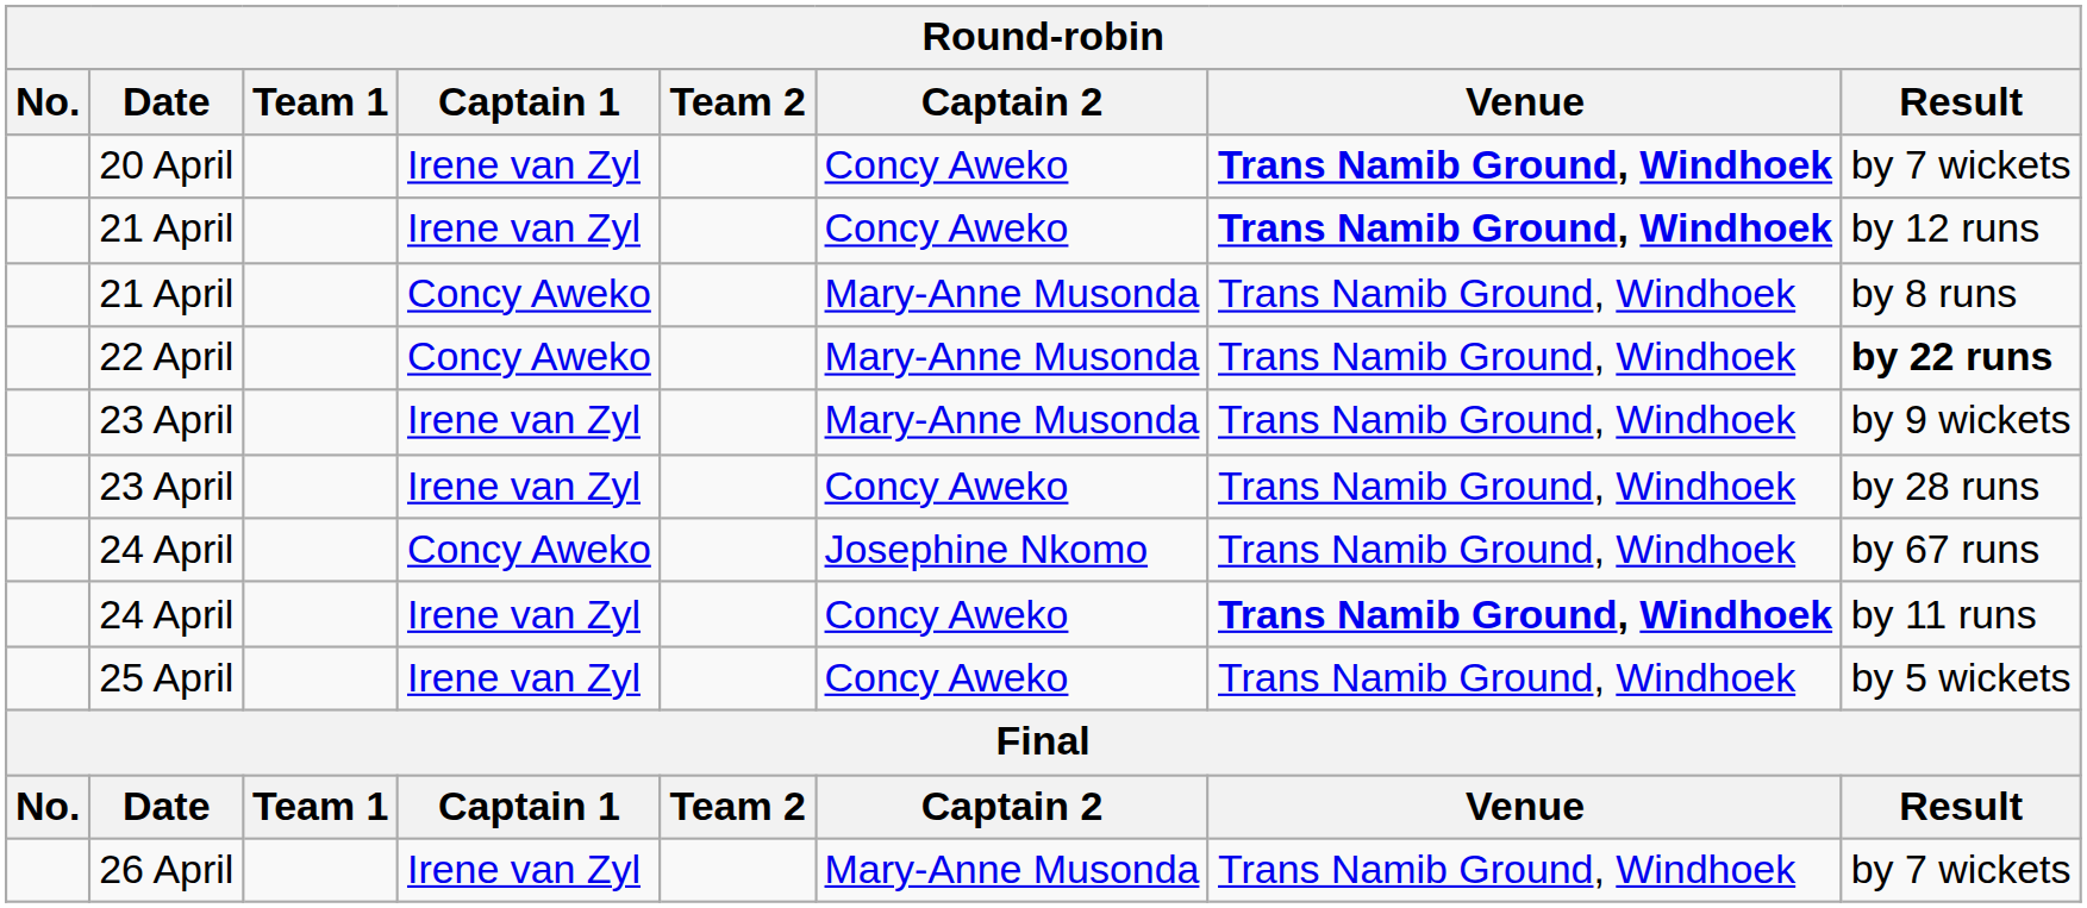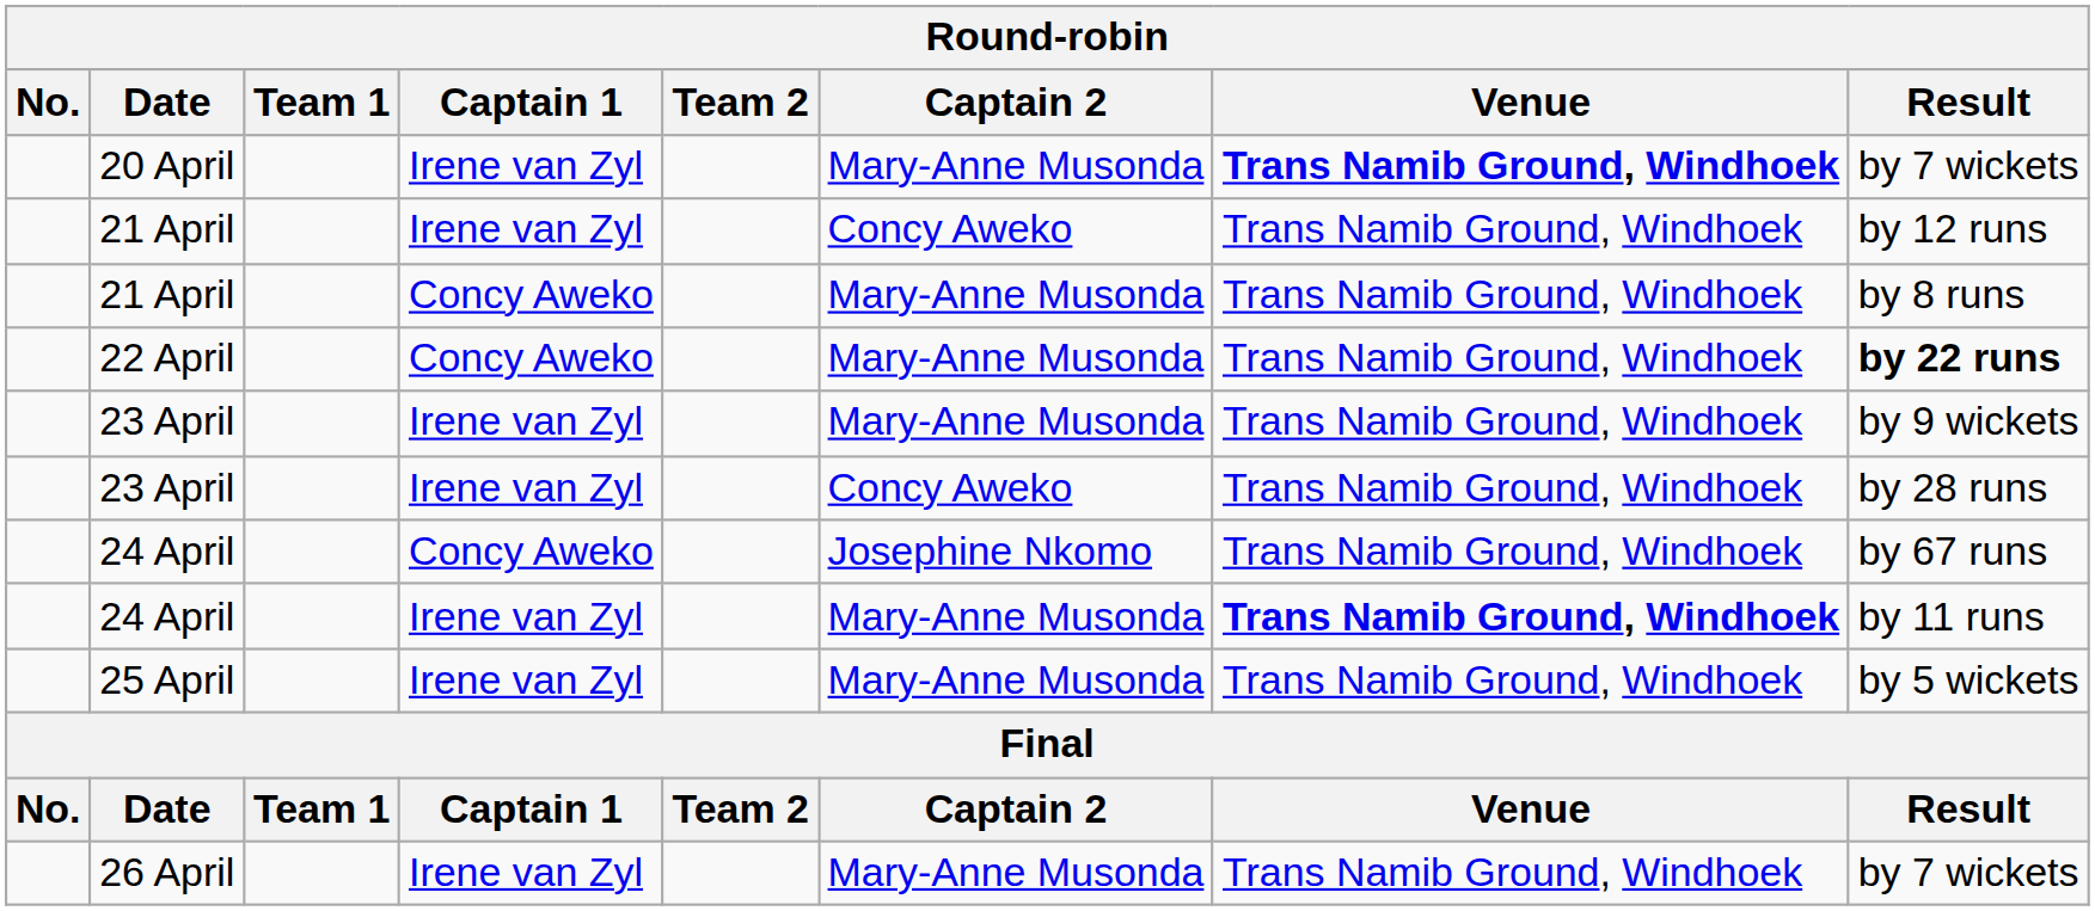20 April | Captain 2: Concy Aweko -> Mary-Anne Musonda
21 April / Irene van Zyl | Venue: bold -> normal
24 April / Irene van Zyl | Captain 2: Concy Aweko -> Mary-Anne Musonda
25 April | Captain 2: Concy Aweko -> Mary-Anne Musonda
